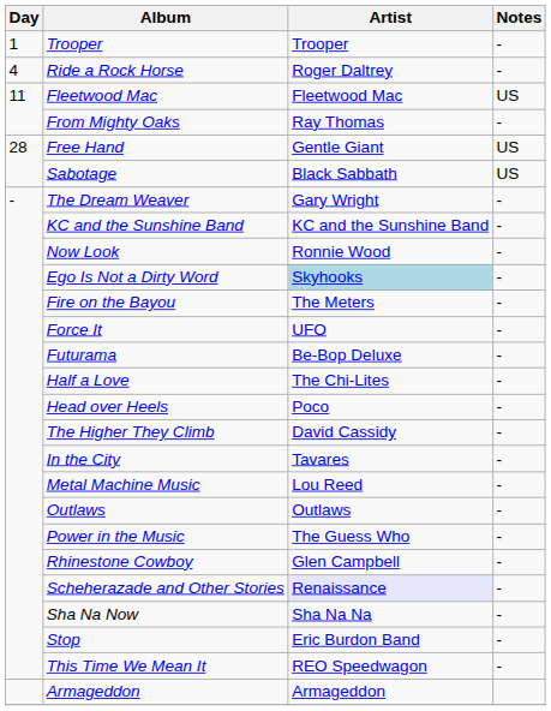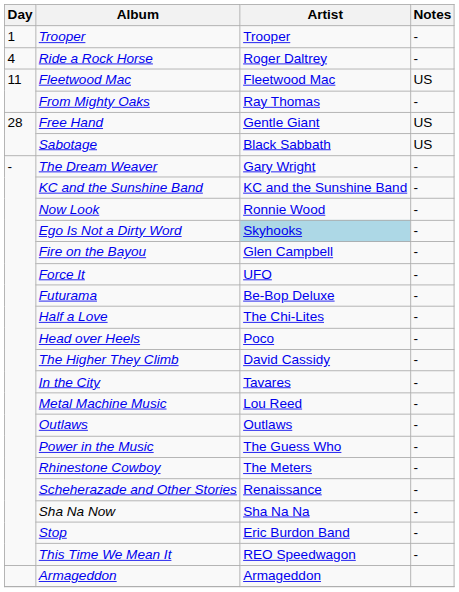Fire on the Bayou | Artist: The Meters -> Glen Campbell
Rhinestone Cowboy | Artist: Glen Campbell -> The Meters
Scheherazade and Other Stories | Artist: lavender background -> no background
